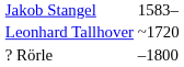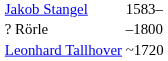rows swapped: Leonhard Tallhover <-> ? Rörle
